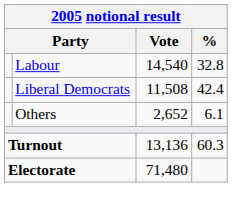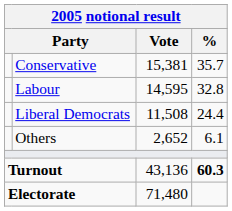+ row: Conservative | 15,381 | 35.7
Labour | Vote: 14,540 -> 14,595
Liberal Democrats | %: 42.4 -> 24.4
Turnout | Vote: 13,136 -> 43,136
Turnout | %: normal -> bold
